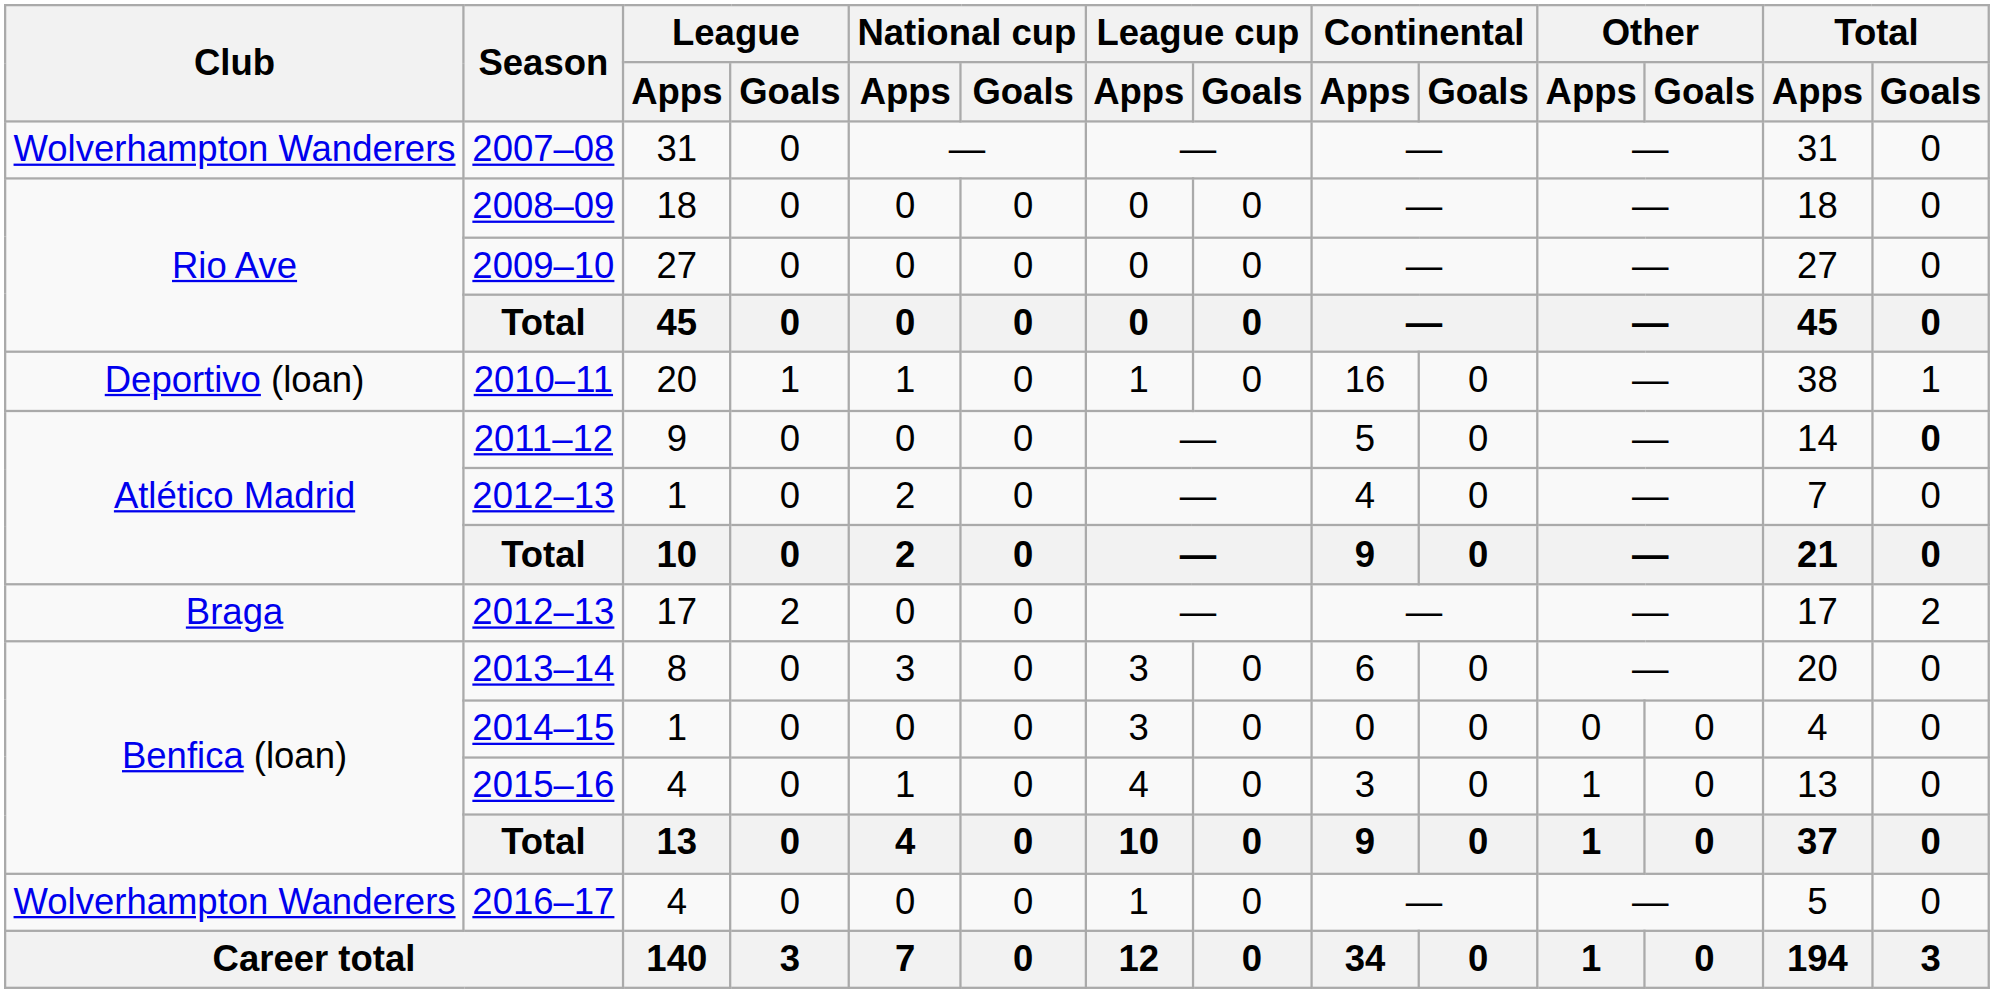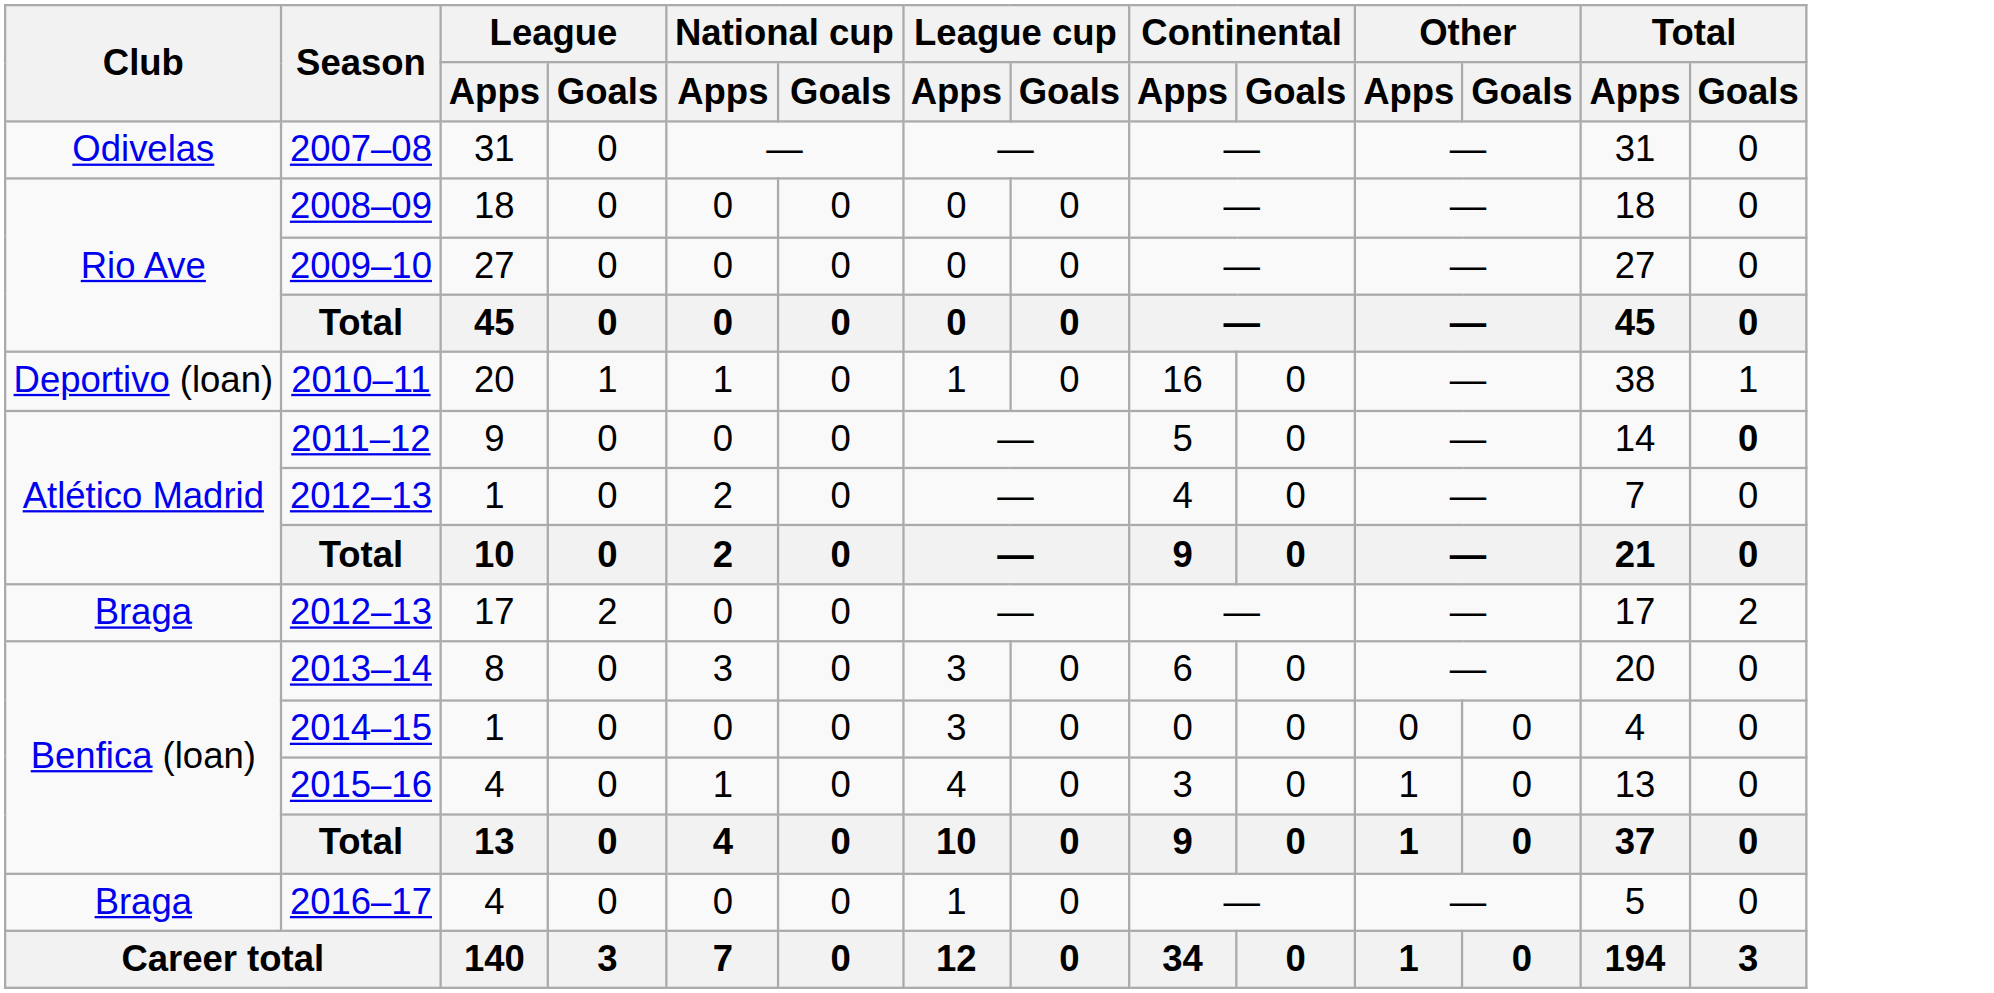2007–08 | Club: Wolverhampton Wanderers -> Odivelas
2016–17 | Club: Wolverhampton Wanderers -> Braga
